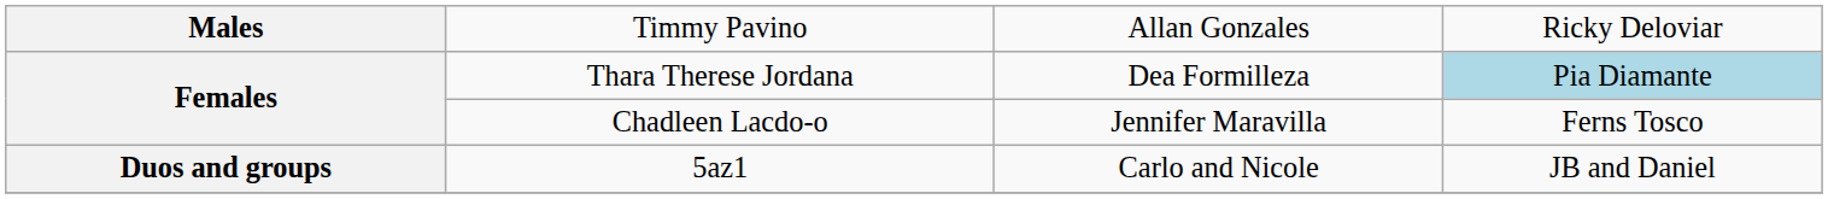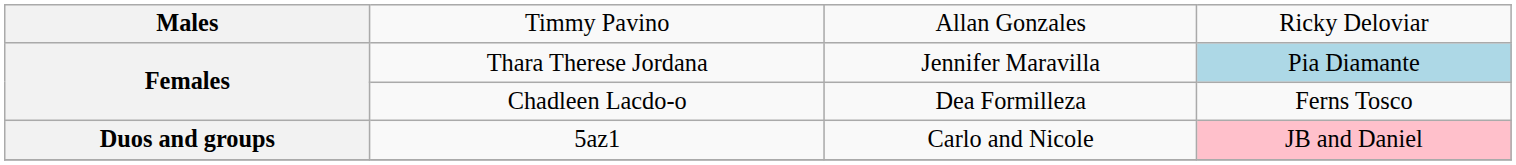Thara Therese Jordana | column 3: Dea Formilleza -> Jennifer Maravilla
Chadleen Lacdo-o | column 3: Jennifer Maravilla -> Dea Formilleza
5az1 | column 4: no background -> pink background
